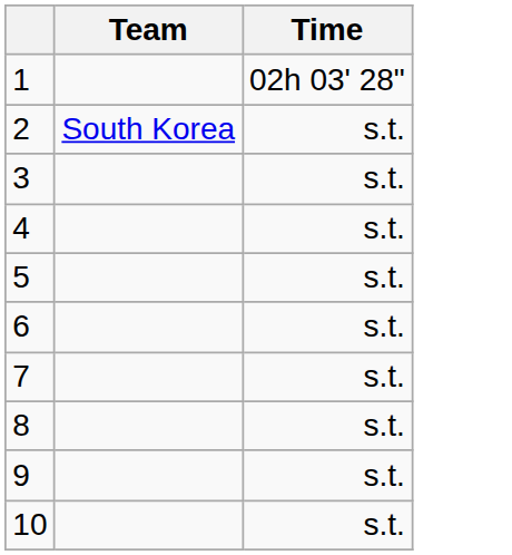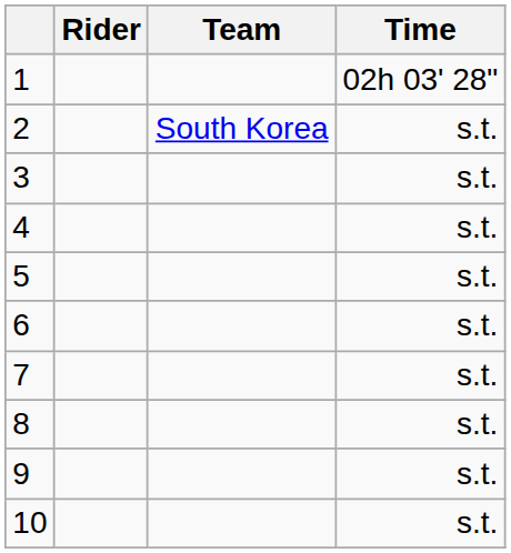+ column: Rider
